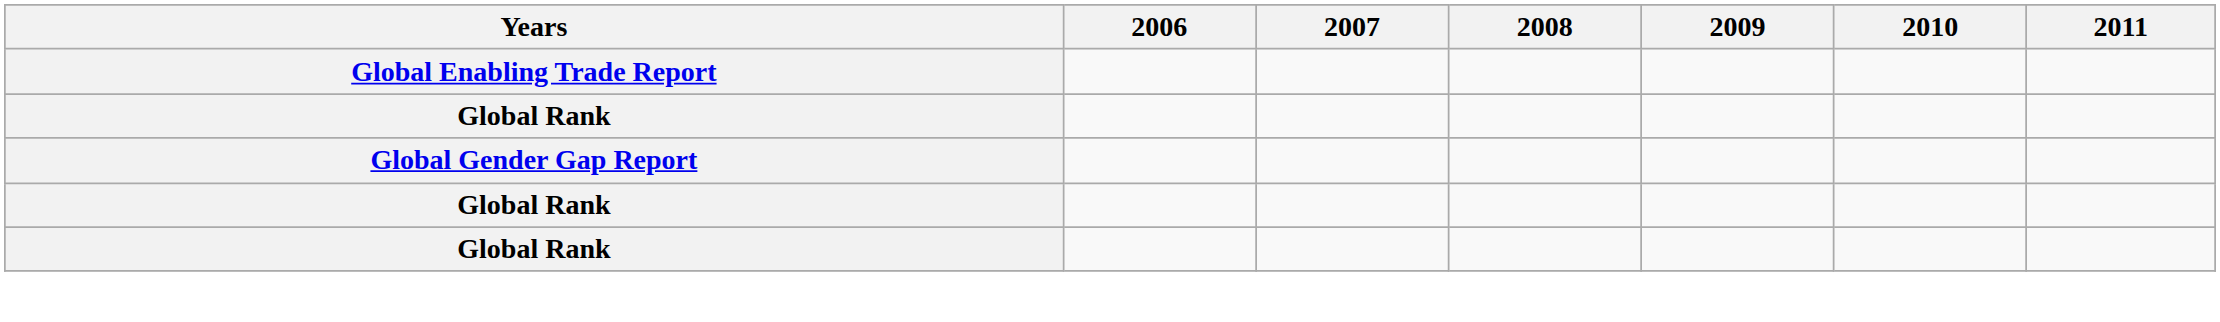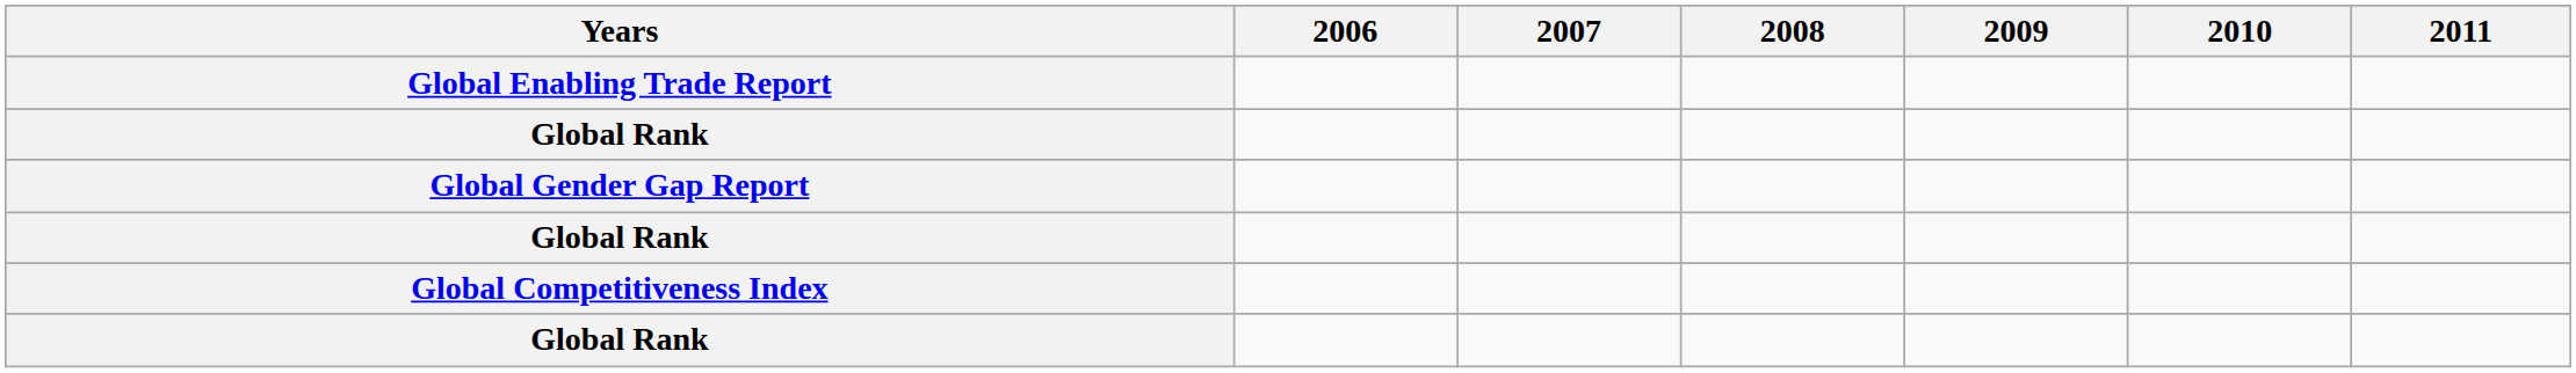+ row: Global Competitiveness Index
